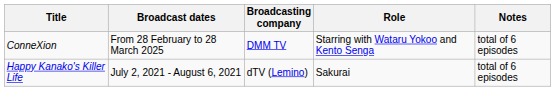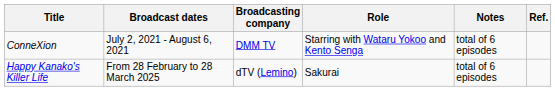+ column: Ref.
ConneXion | Broadcast dates: From 28 February to 28 March 2025 -> July 2, 2021 - August 6, 2021
Happy Kanako's Killer Life | Broadcast dates: July 2, 2021 - August 6, 2021 -> From 28 February to 28 March 2025
